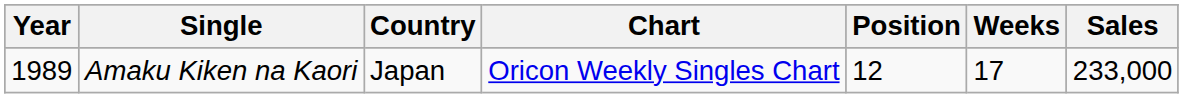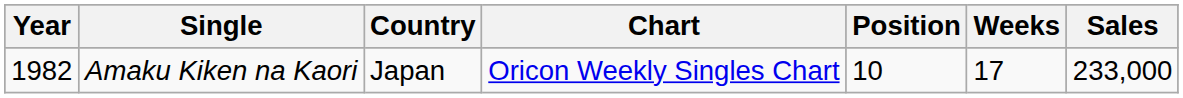Amaku Kiken na Kaori | Year: 1989 -> 1982
Amaku Kiken na Kaori | Position: 12 -> 10
